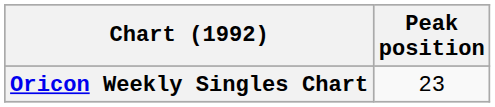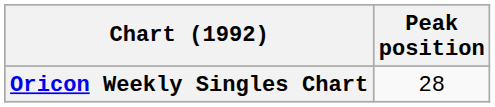Oricon Weekly Singles Chart | Peak position: 23 -> 28
